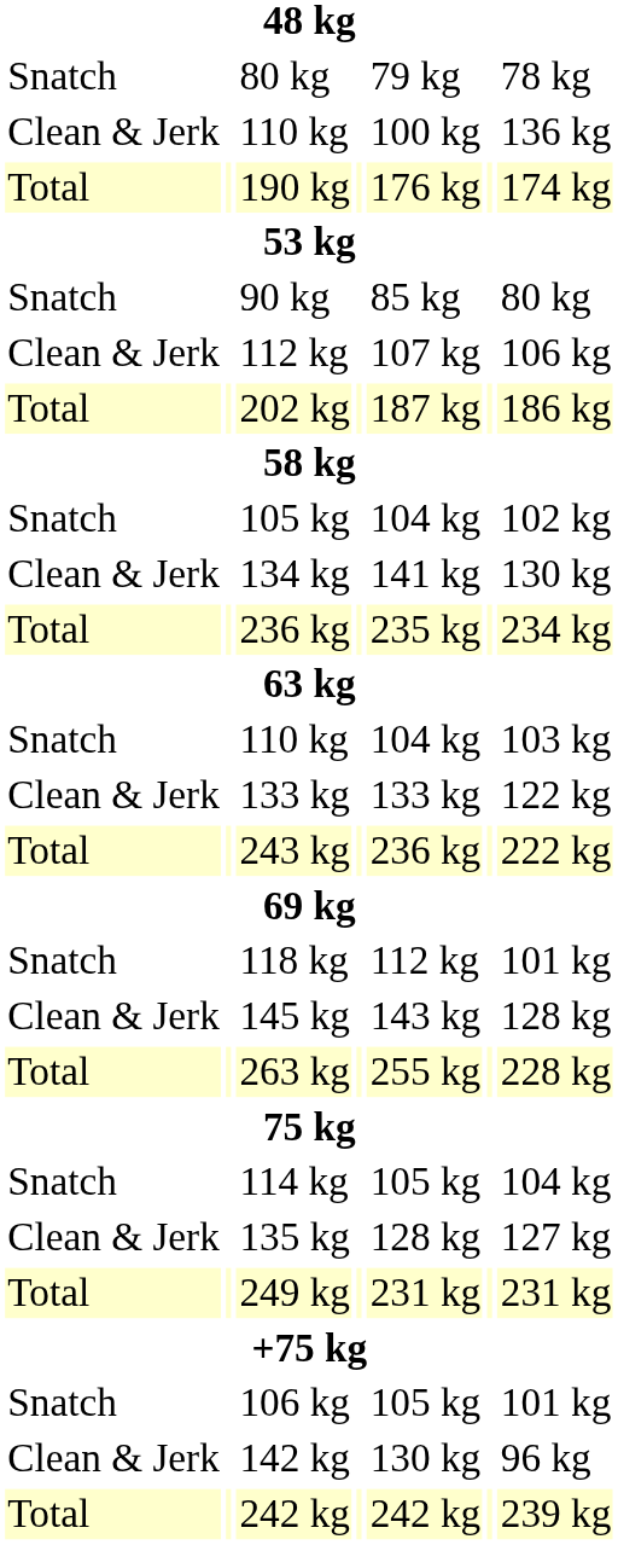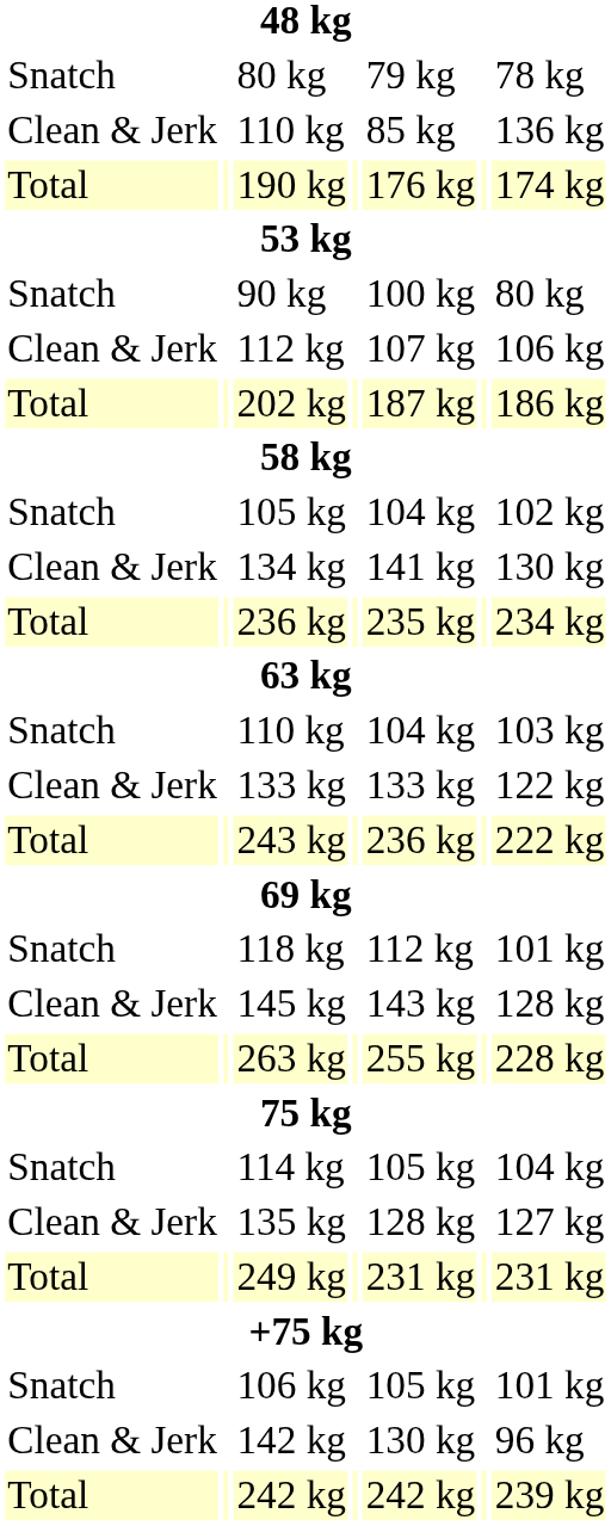Clean & Jerk / 110 kg | column 5: 100 kg -> 85 kg
90 kg | column 5: 85 kg -> 100 kg
